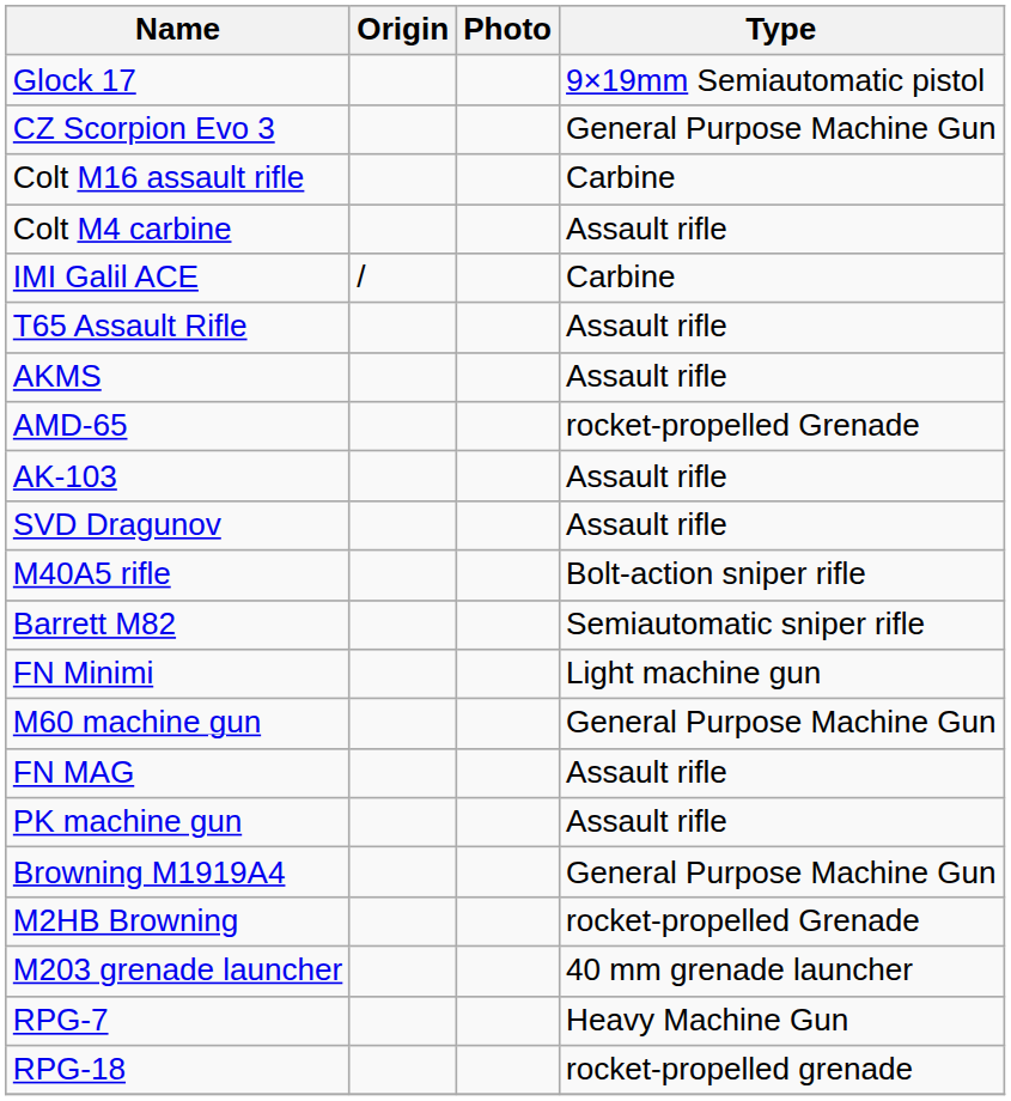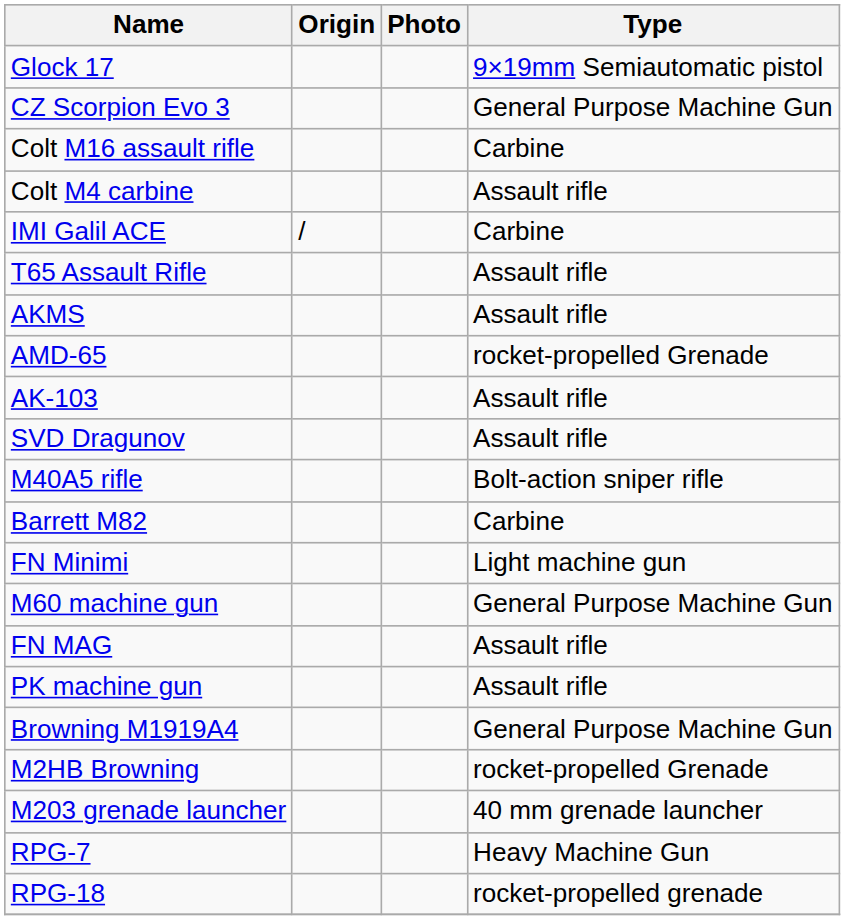Barrett M82 | Type: Semiautomatic sniper rifle -> Carbine
